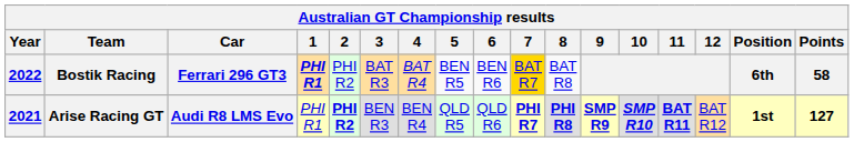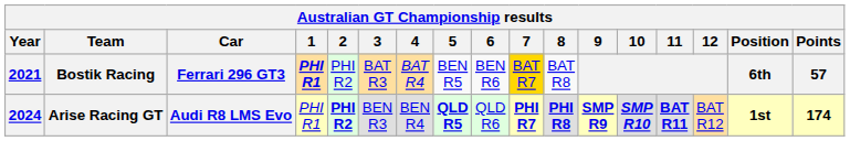Bostik Racing | Year: 2022 -> 2021
Bostik Racing | Points: 58 -> 57
Arise Racing GT | Year: 2021 -> 2024
Arise Racing GT | 5: normal -> bold
Arise Racing GT | Points: 127 -> 174
